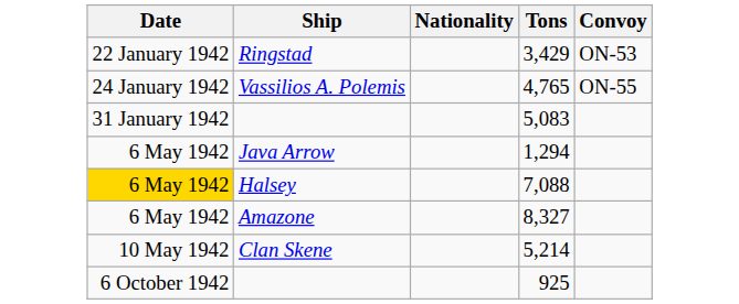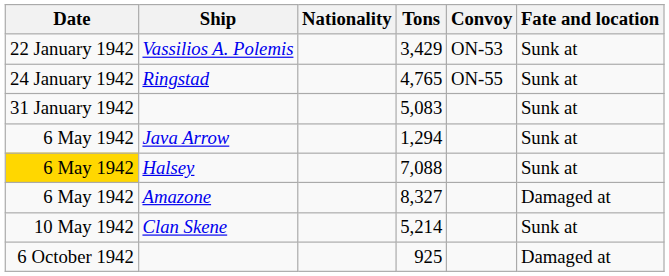+ column: Fate and location | Sunk at | Sunk at | Sunk at | Sunk at | Sunk at | Damaged at | Sunk at | Damaged at
3,429 | Ship: Ringstad -> Vassilios A. Polemis
4,765 | Ship: Vassilios A. Polemis -> Ringstad
